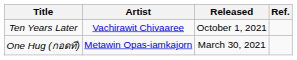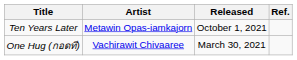Ten Years Later | Artist: Vachirawit Chivaaree -> Metawin Opas-iamkajorn
One Hug (กอดที) | Artist: Metawin Opas-iamkajorn -> Vachirawit Chivaaree
